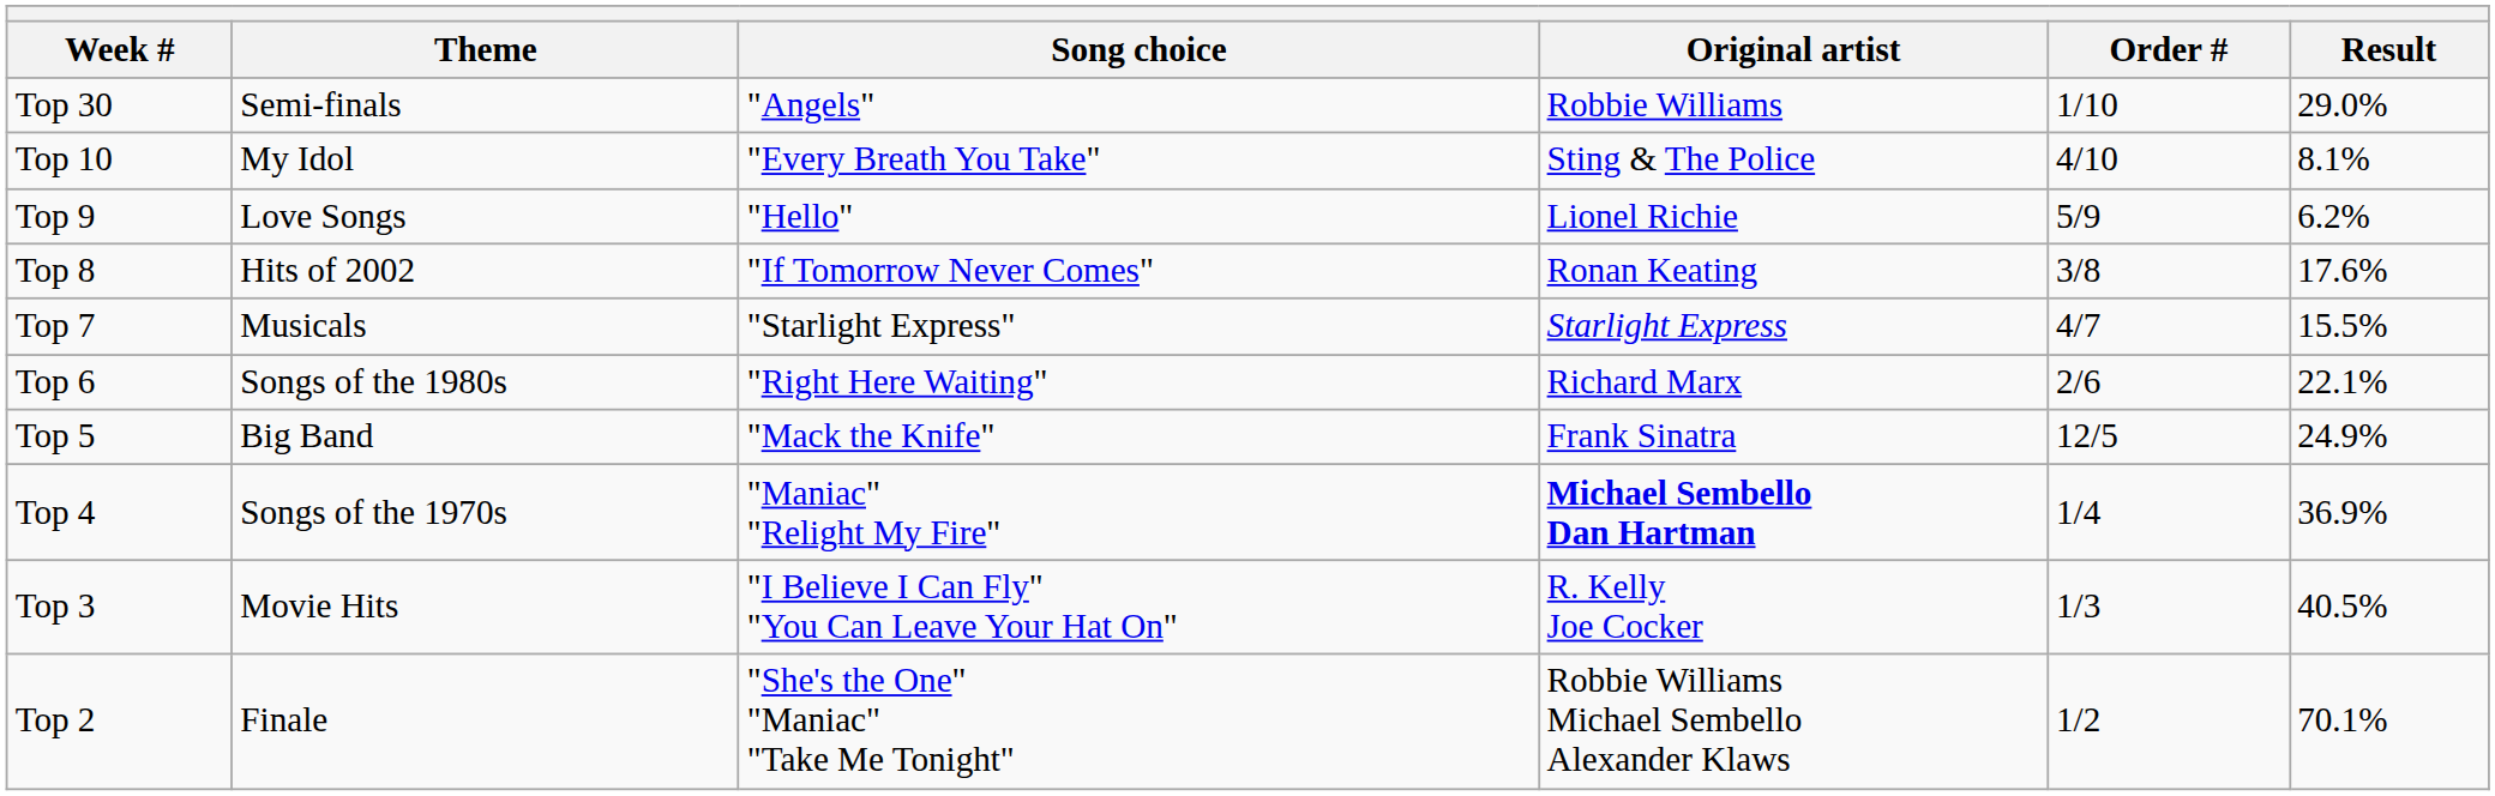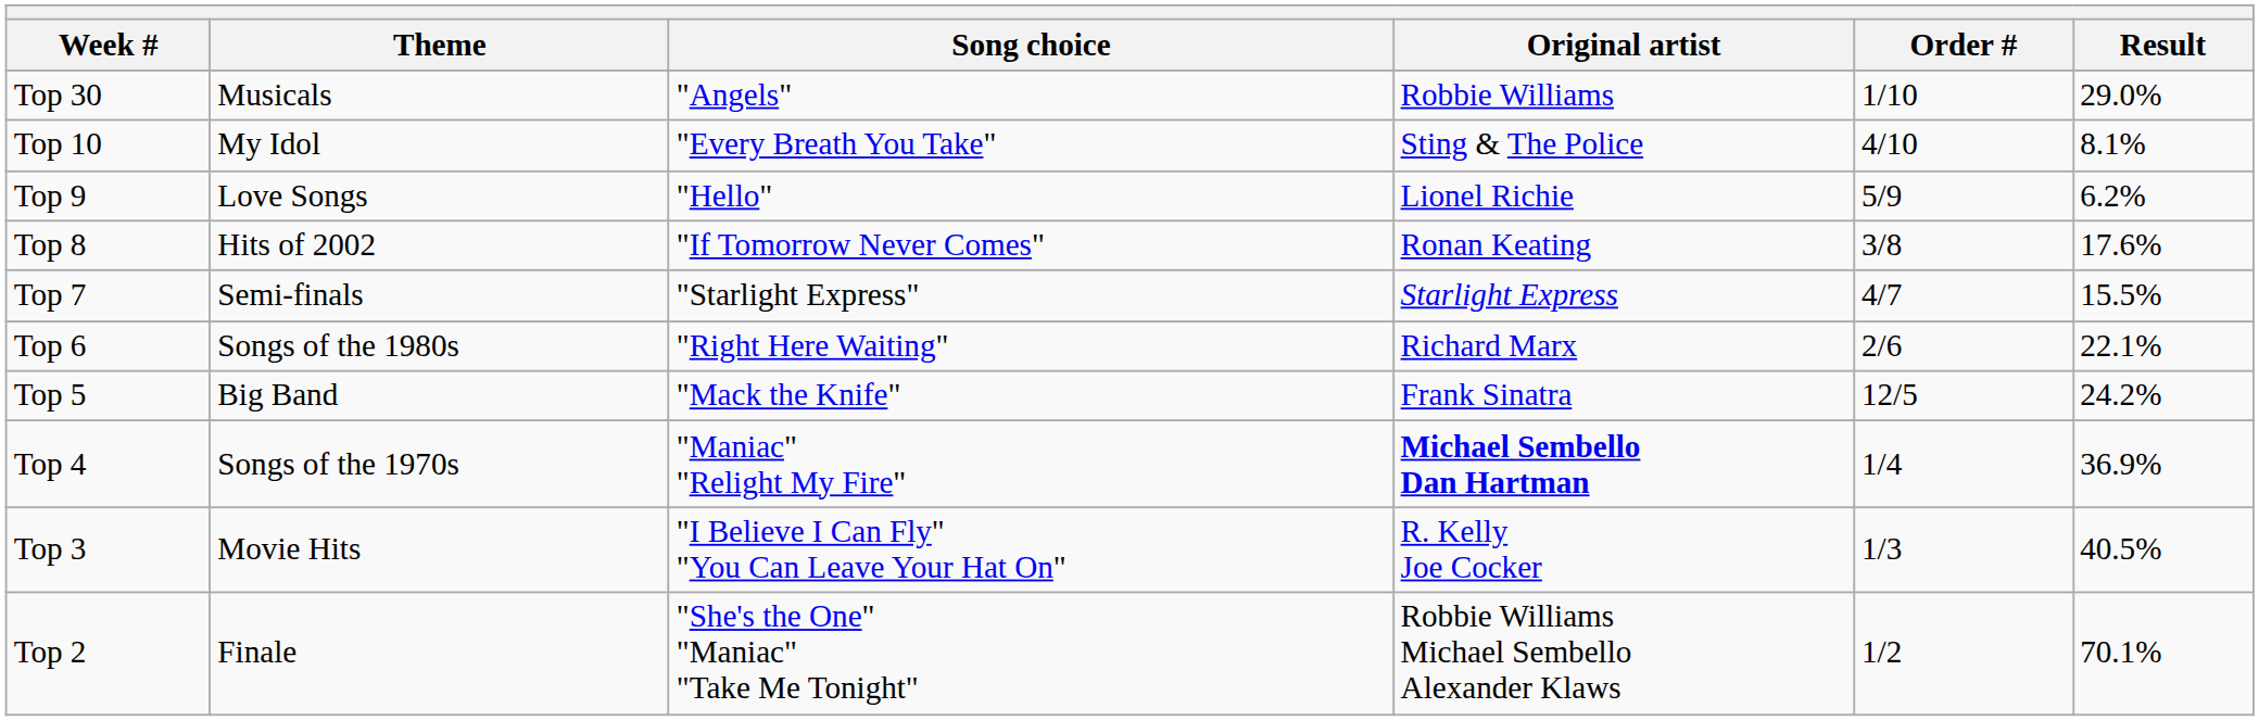Top 30 | Theme: Semi-finals -> Musicals
Top 7 | Theme: Musicals -> Semi-finals
Top 5 | Result: 24.9% -> 24.2%
